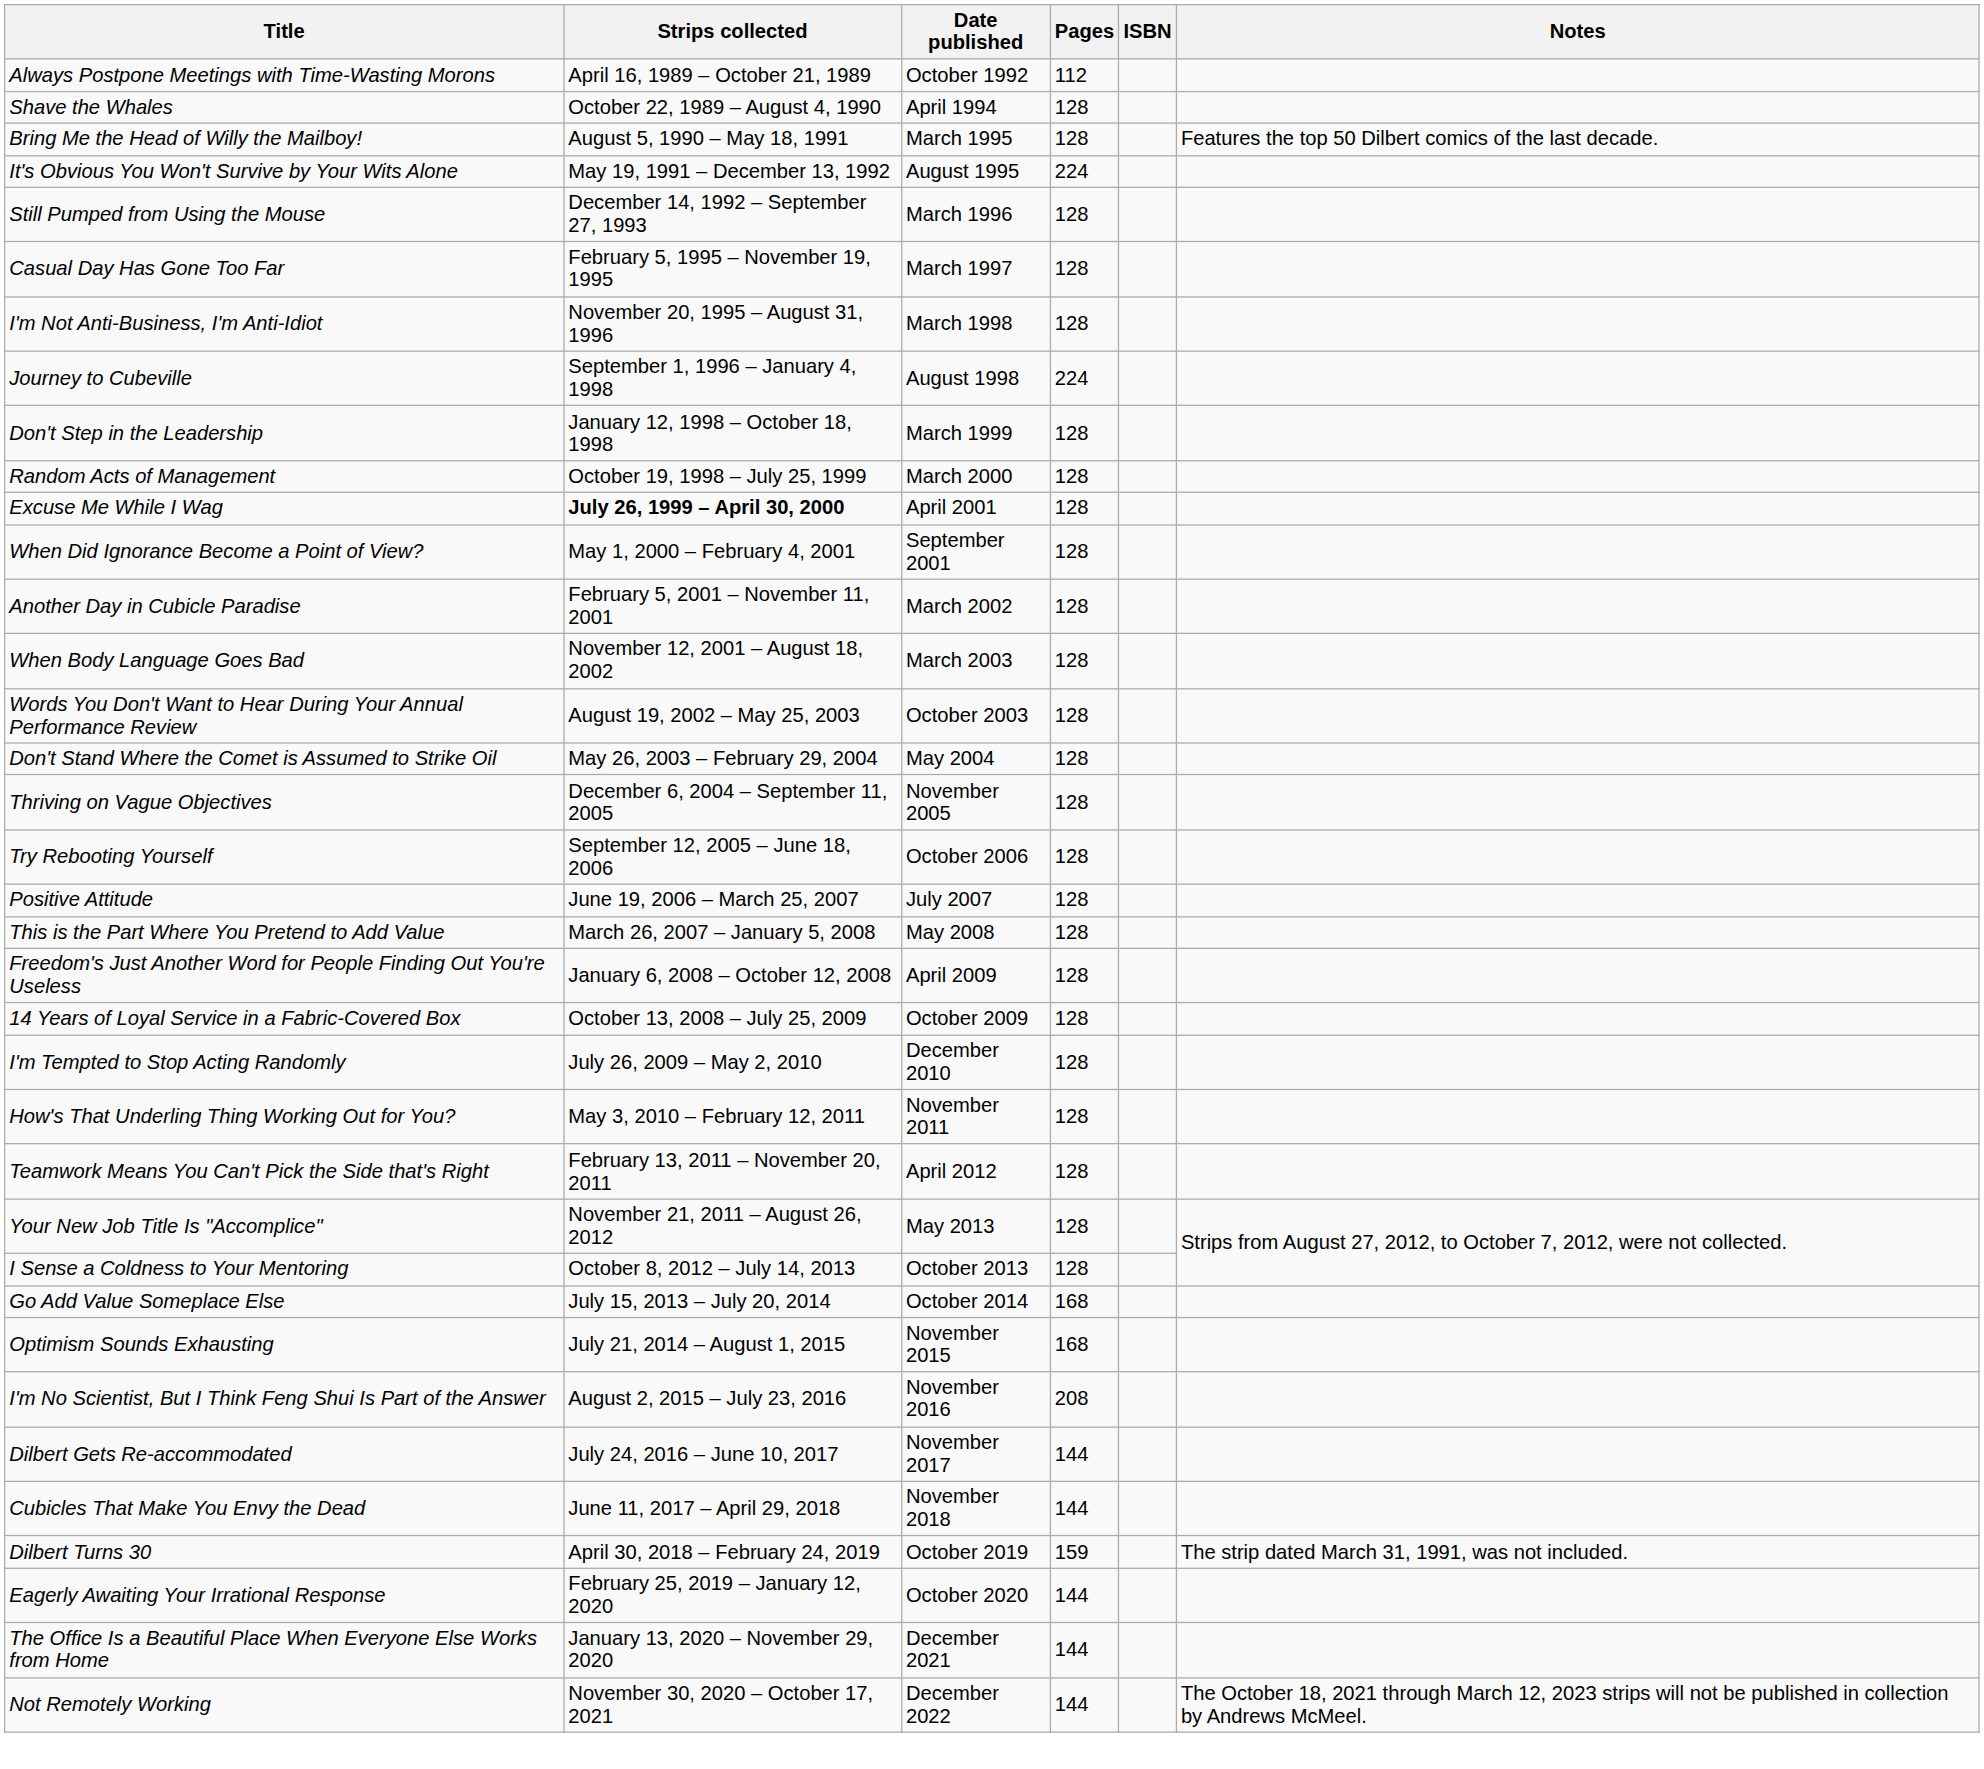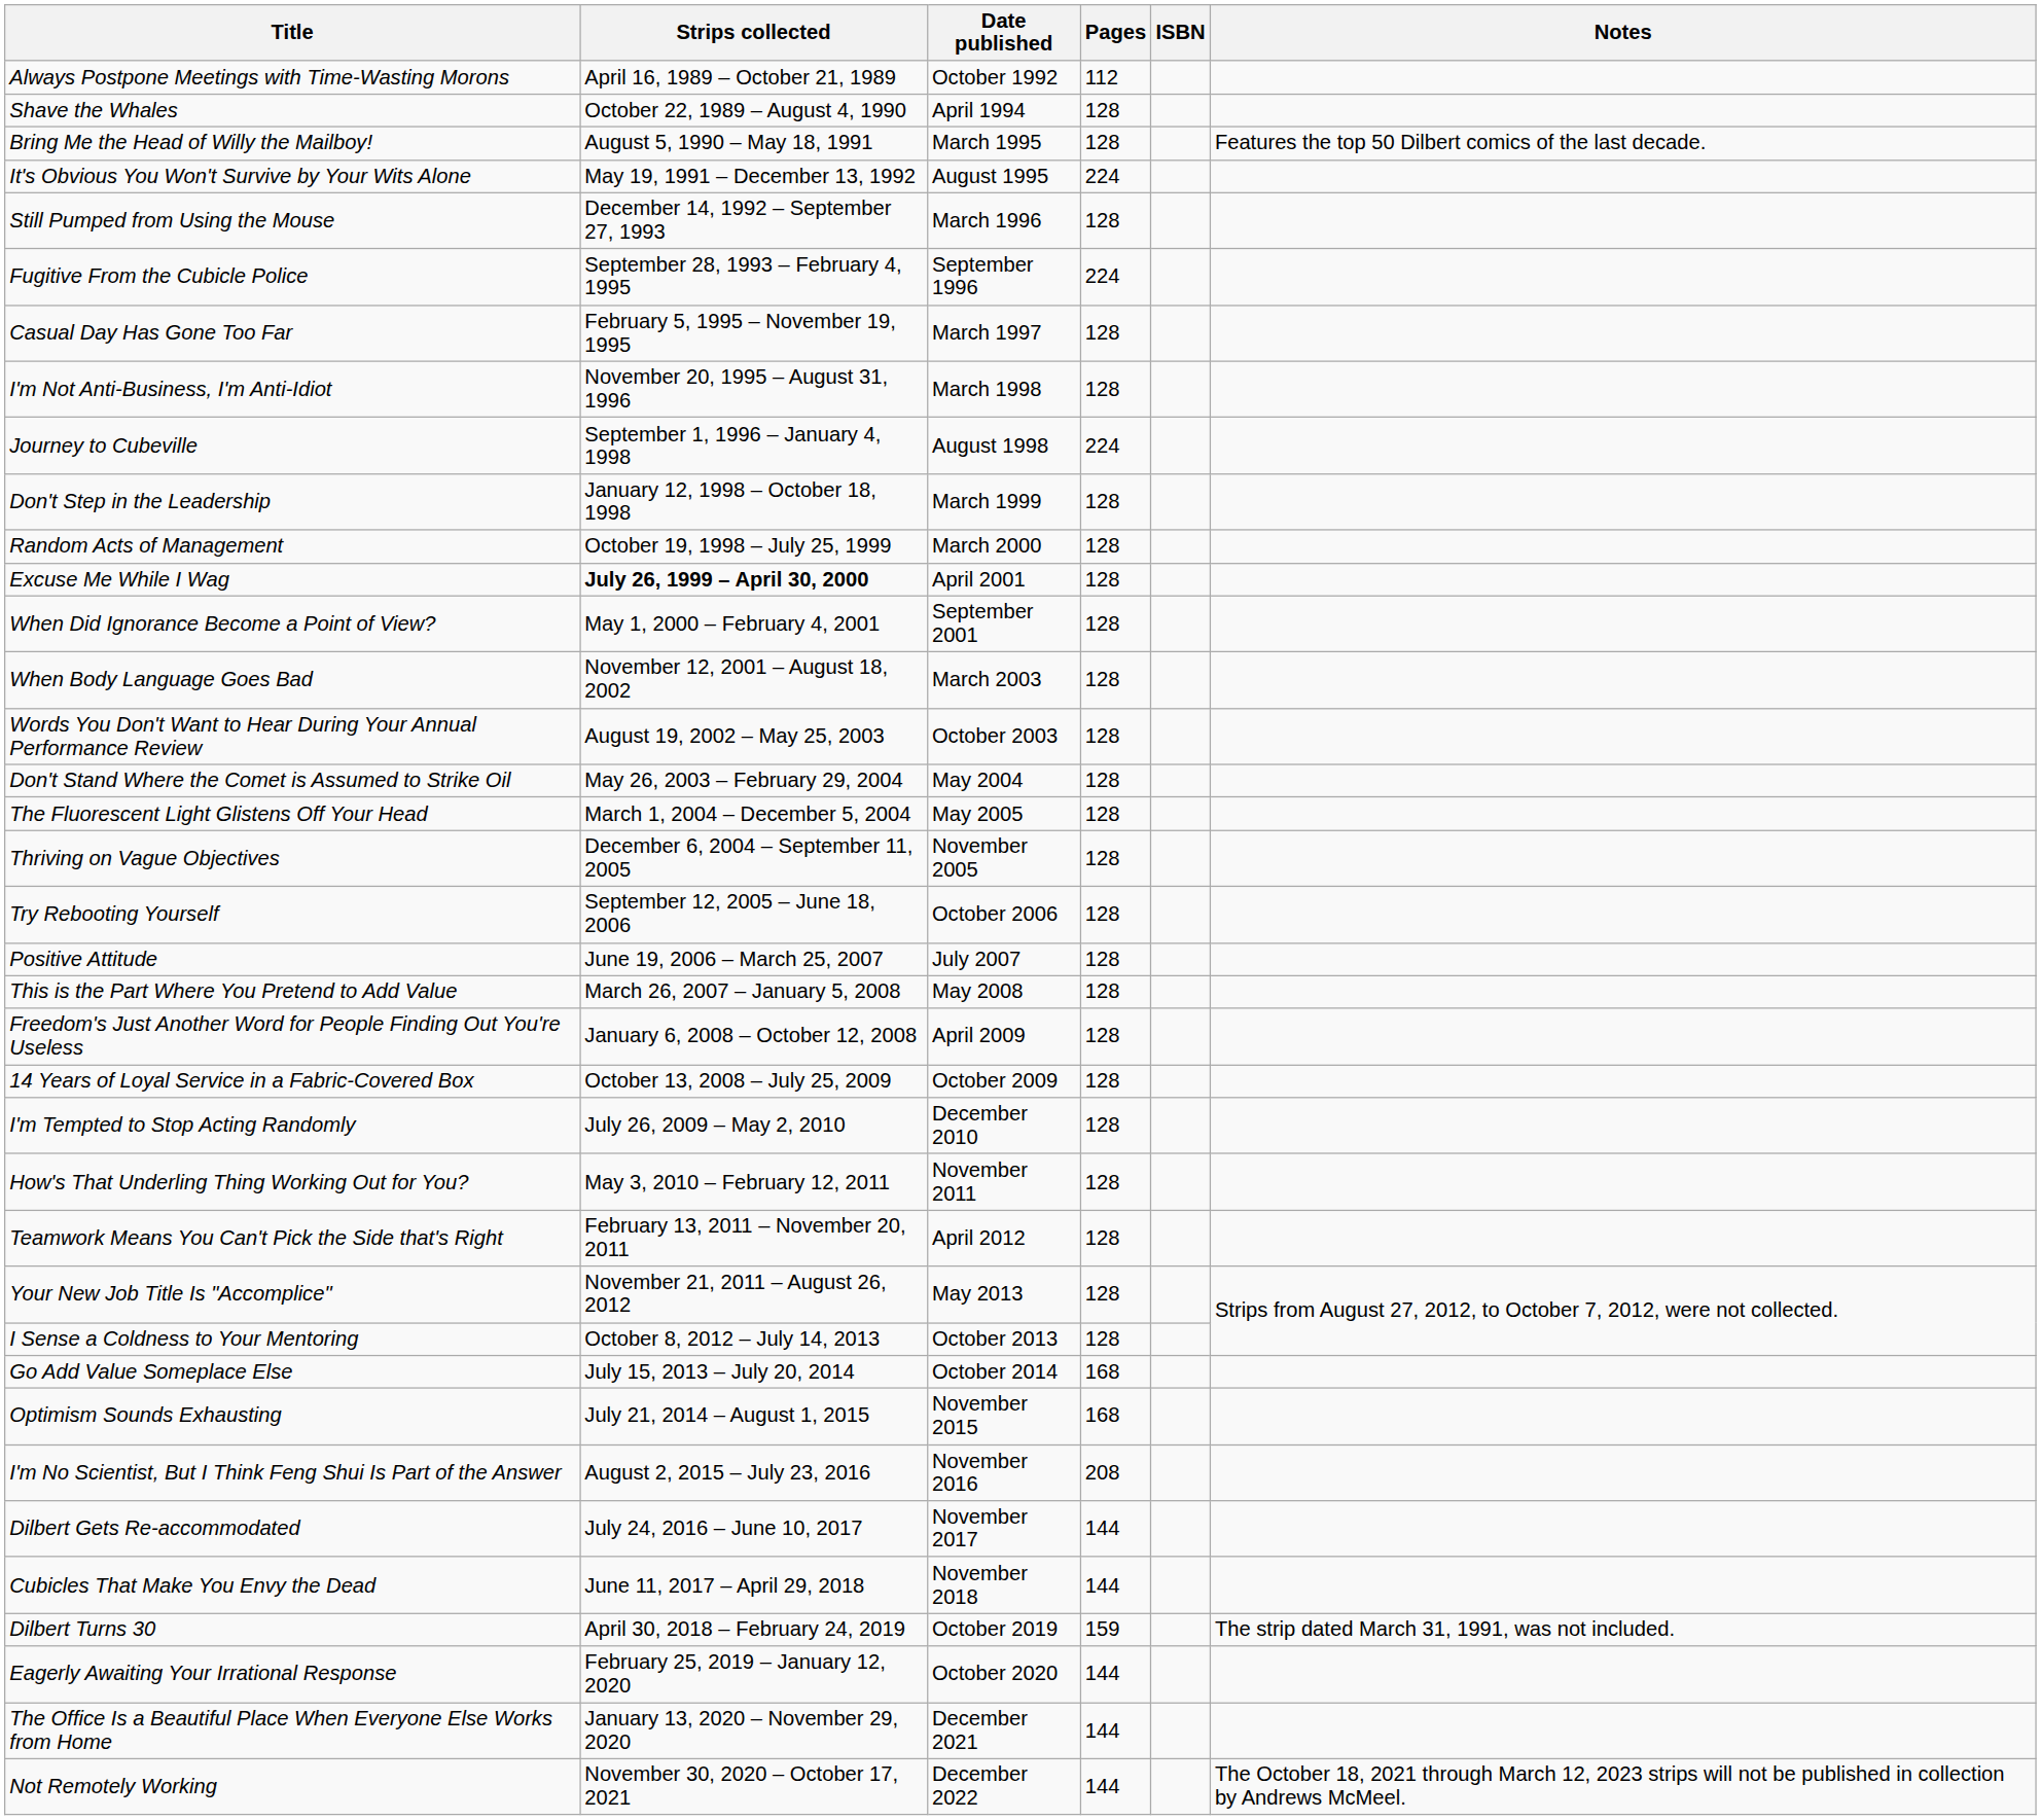+ row: Fugitive From the Cubicle Police | September 28, 1993 – February 4, 1995 | September 1996 | 224
- row: Another Day in Cubicle Paradise | February 5, 2001 – November 11, 2001 | March 2002 | 128
+ row: The Fluorescent Light Glistens Off Your Head | March 1, 2004 – December 5, 2004 | May 2005 | 128
